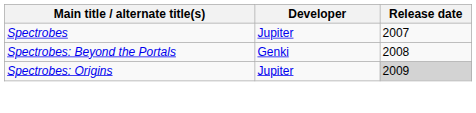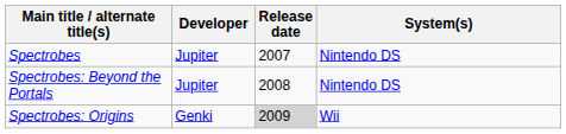+ column: System(s) | Nintendo DS | Nintendo DS | Wii
Spectrobes: Beyond the Portals | Developer: Genki -> Jupiter
Spectrobes: Origins | Developer: Jupiter -> Genki
